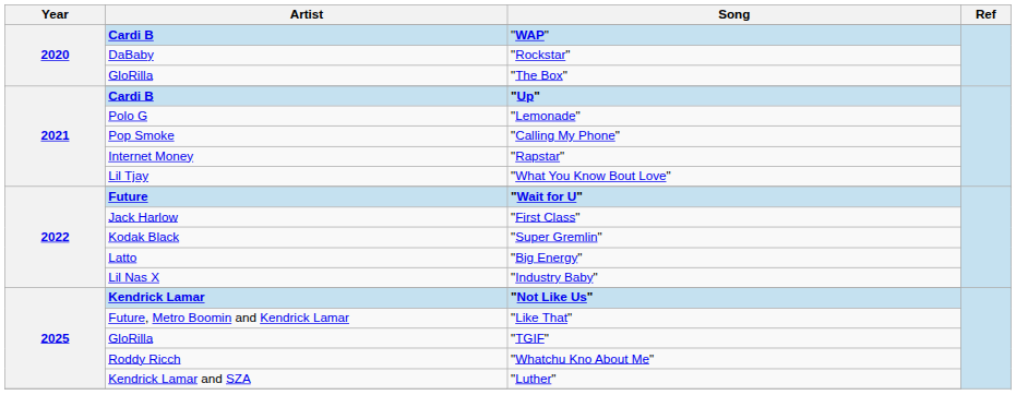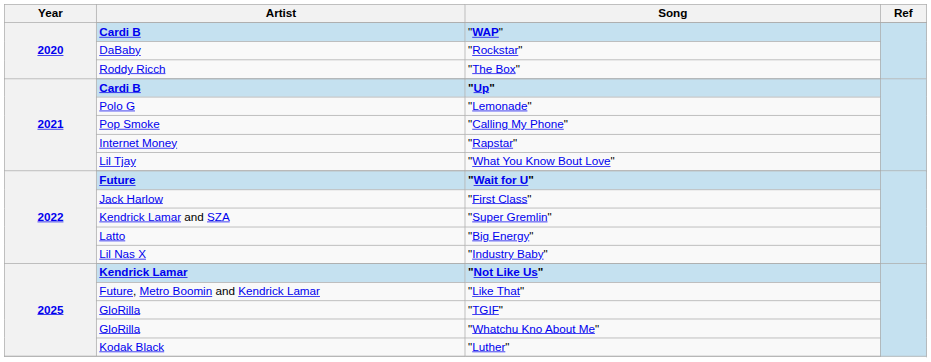"The Box" | Artist: GloRilla -> Roddy Ricch
"Super Gremlin" | Artist: Kodak Black -> Kendrick Lamar and SZA
"Whatchu Kno About Me" | Artist: Roddy Ricch -> GloRilla
"Luther" | Artist: Kendrick Lamar and SZA -> Kodak Black
